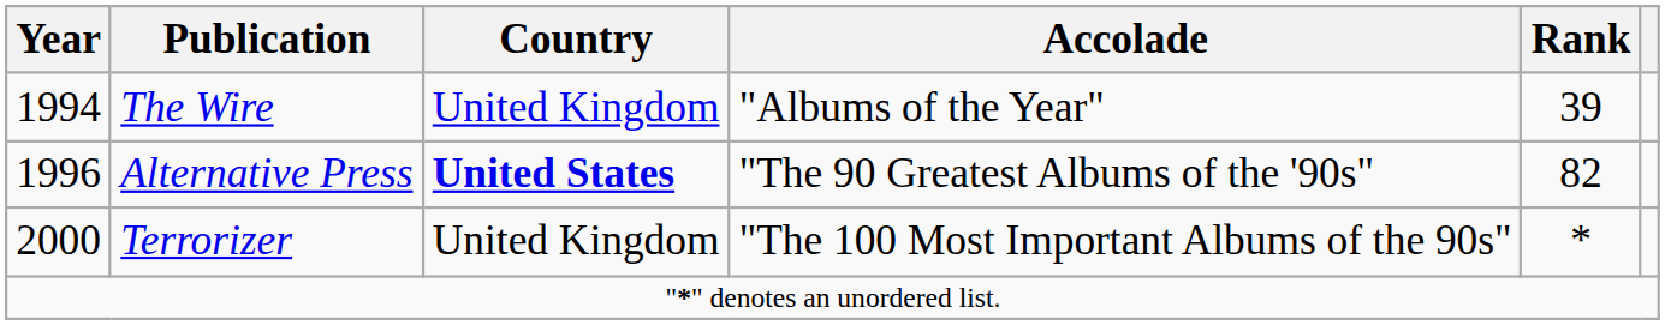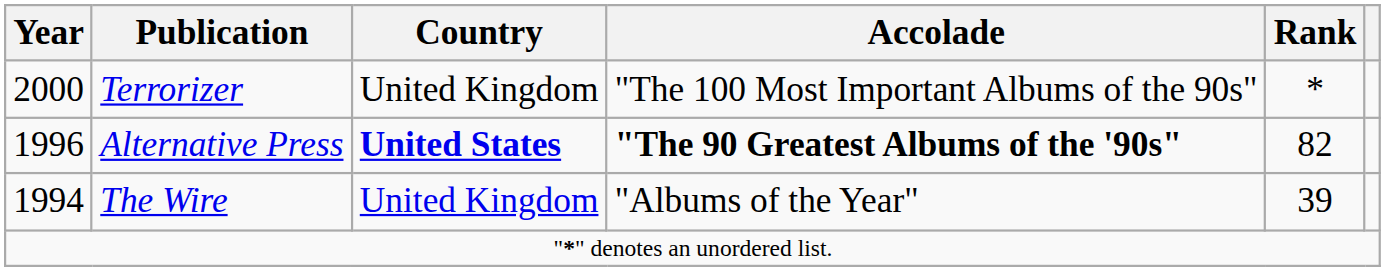rows swapped: The Wire <-> Terrorizer
Alternative Press | Accolade: normal -> bold
